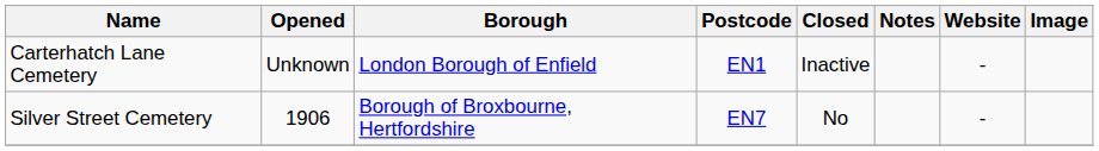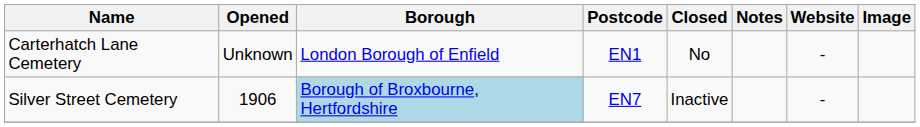Carterhatch Lane Cemetery | Closed: Inactive -> No
Silver Street Cemetery | Borough: no background -> lightblue background
Silver Street Cemetery | Closed: No -> Inactive
